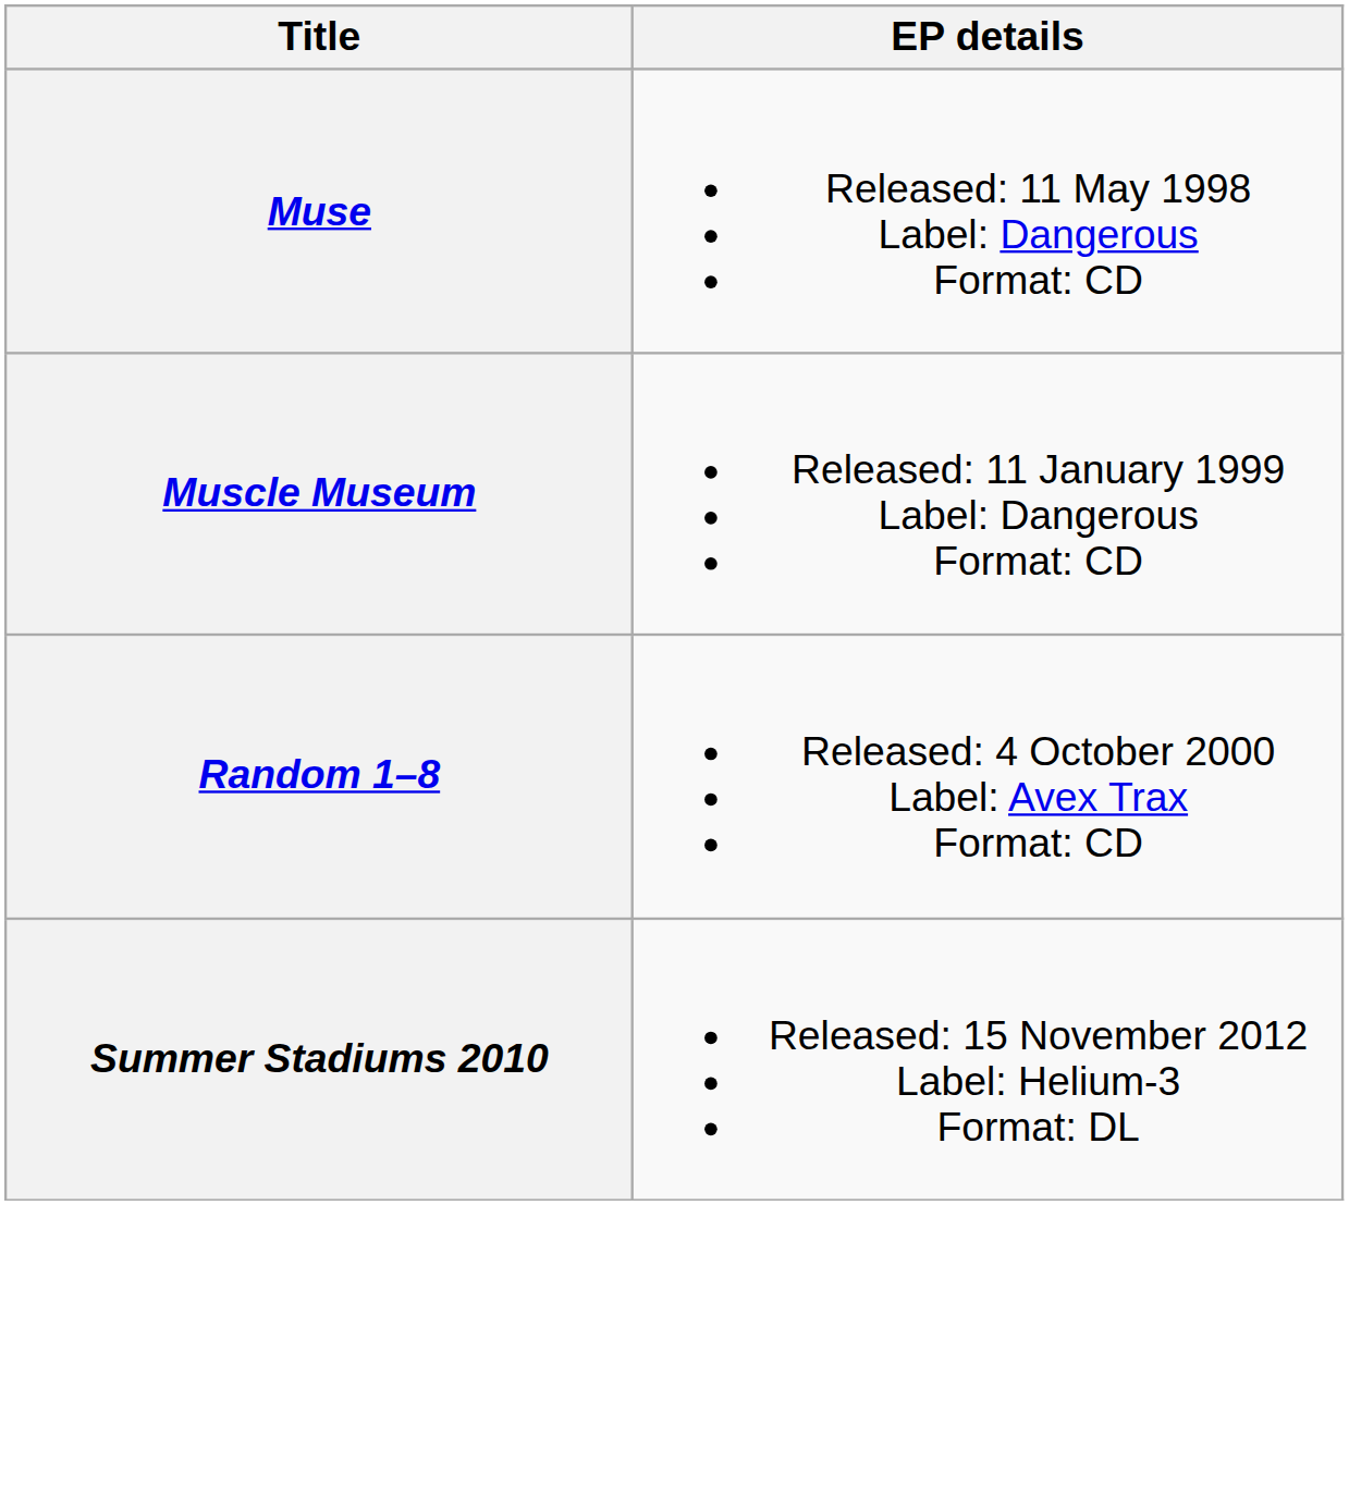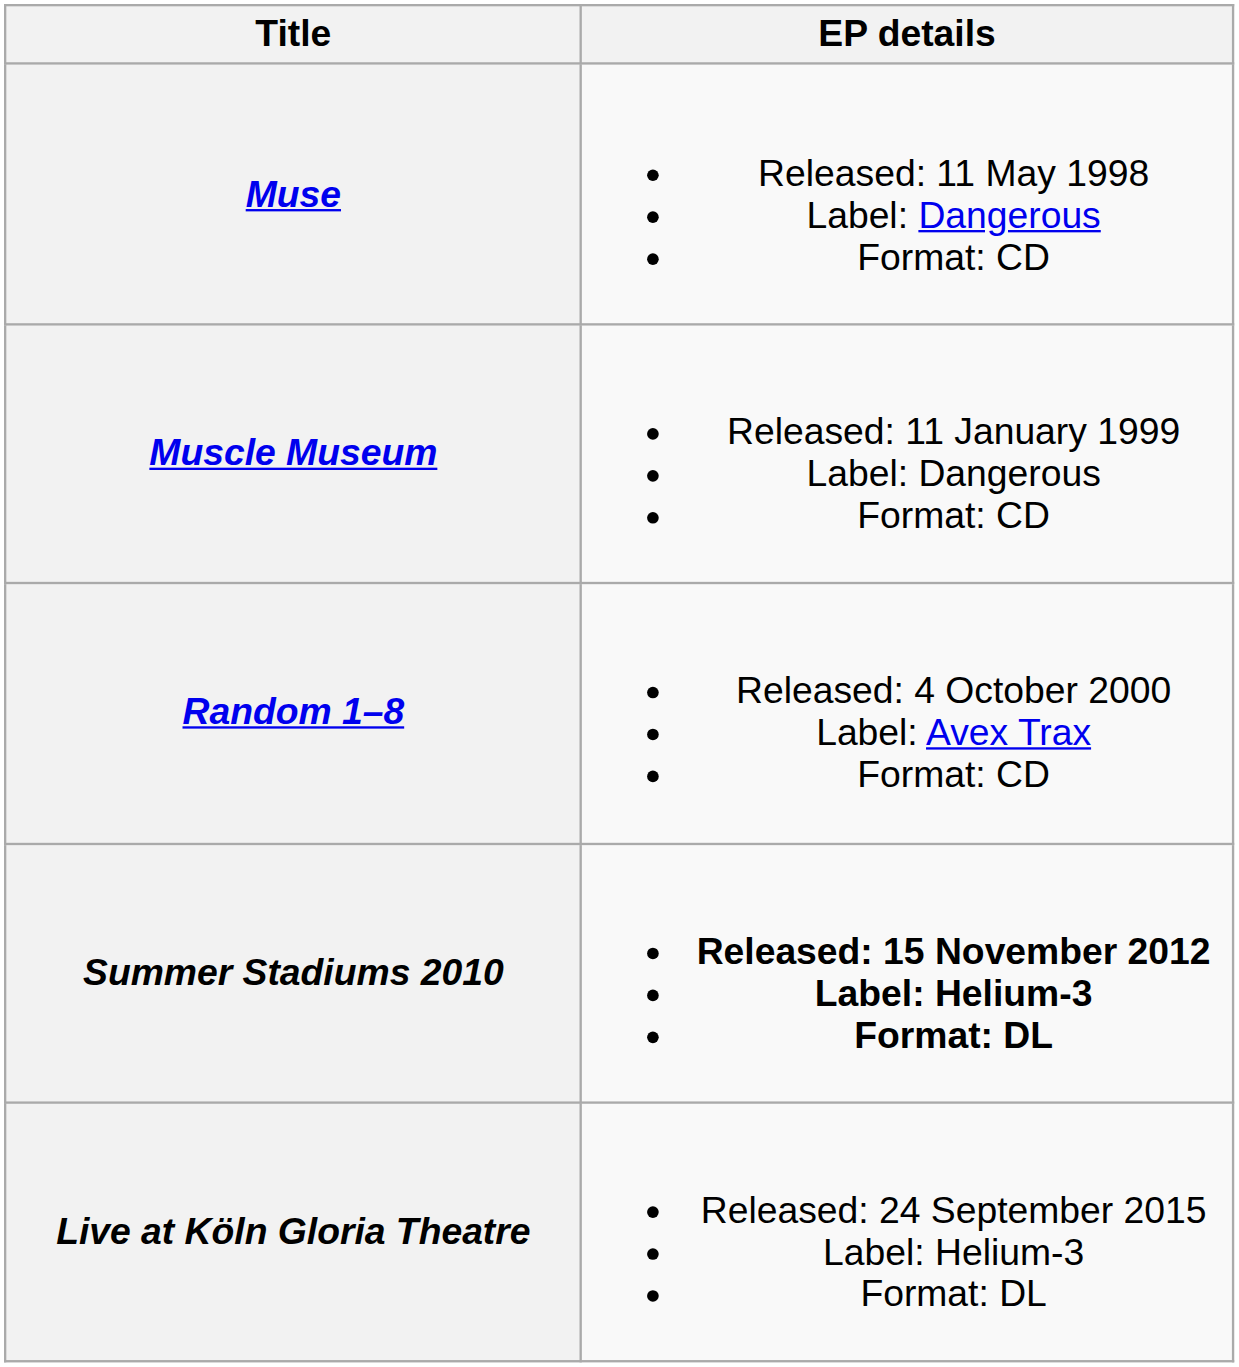Summer Stadiums 2010 | EP details: normal -> bold
+ row: Live at Köln Gloria Theatre | Released: 24 September 2015 Label: Helium-3 Format: DL
